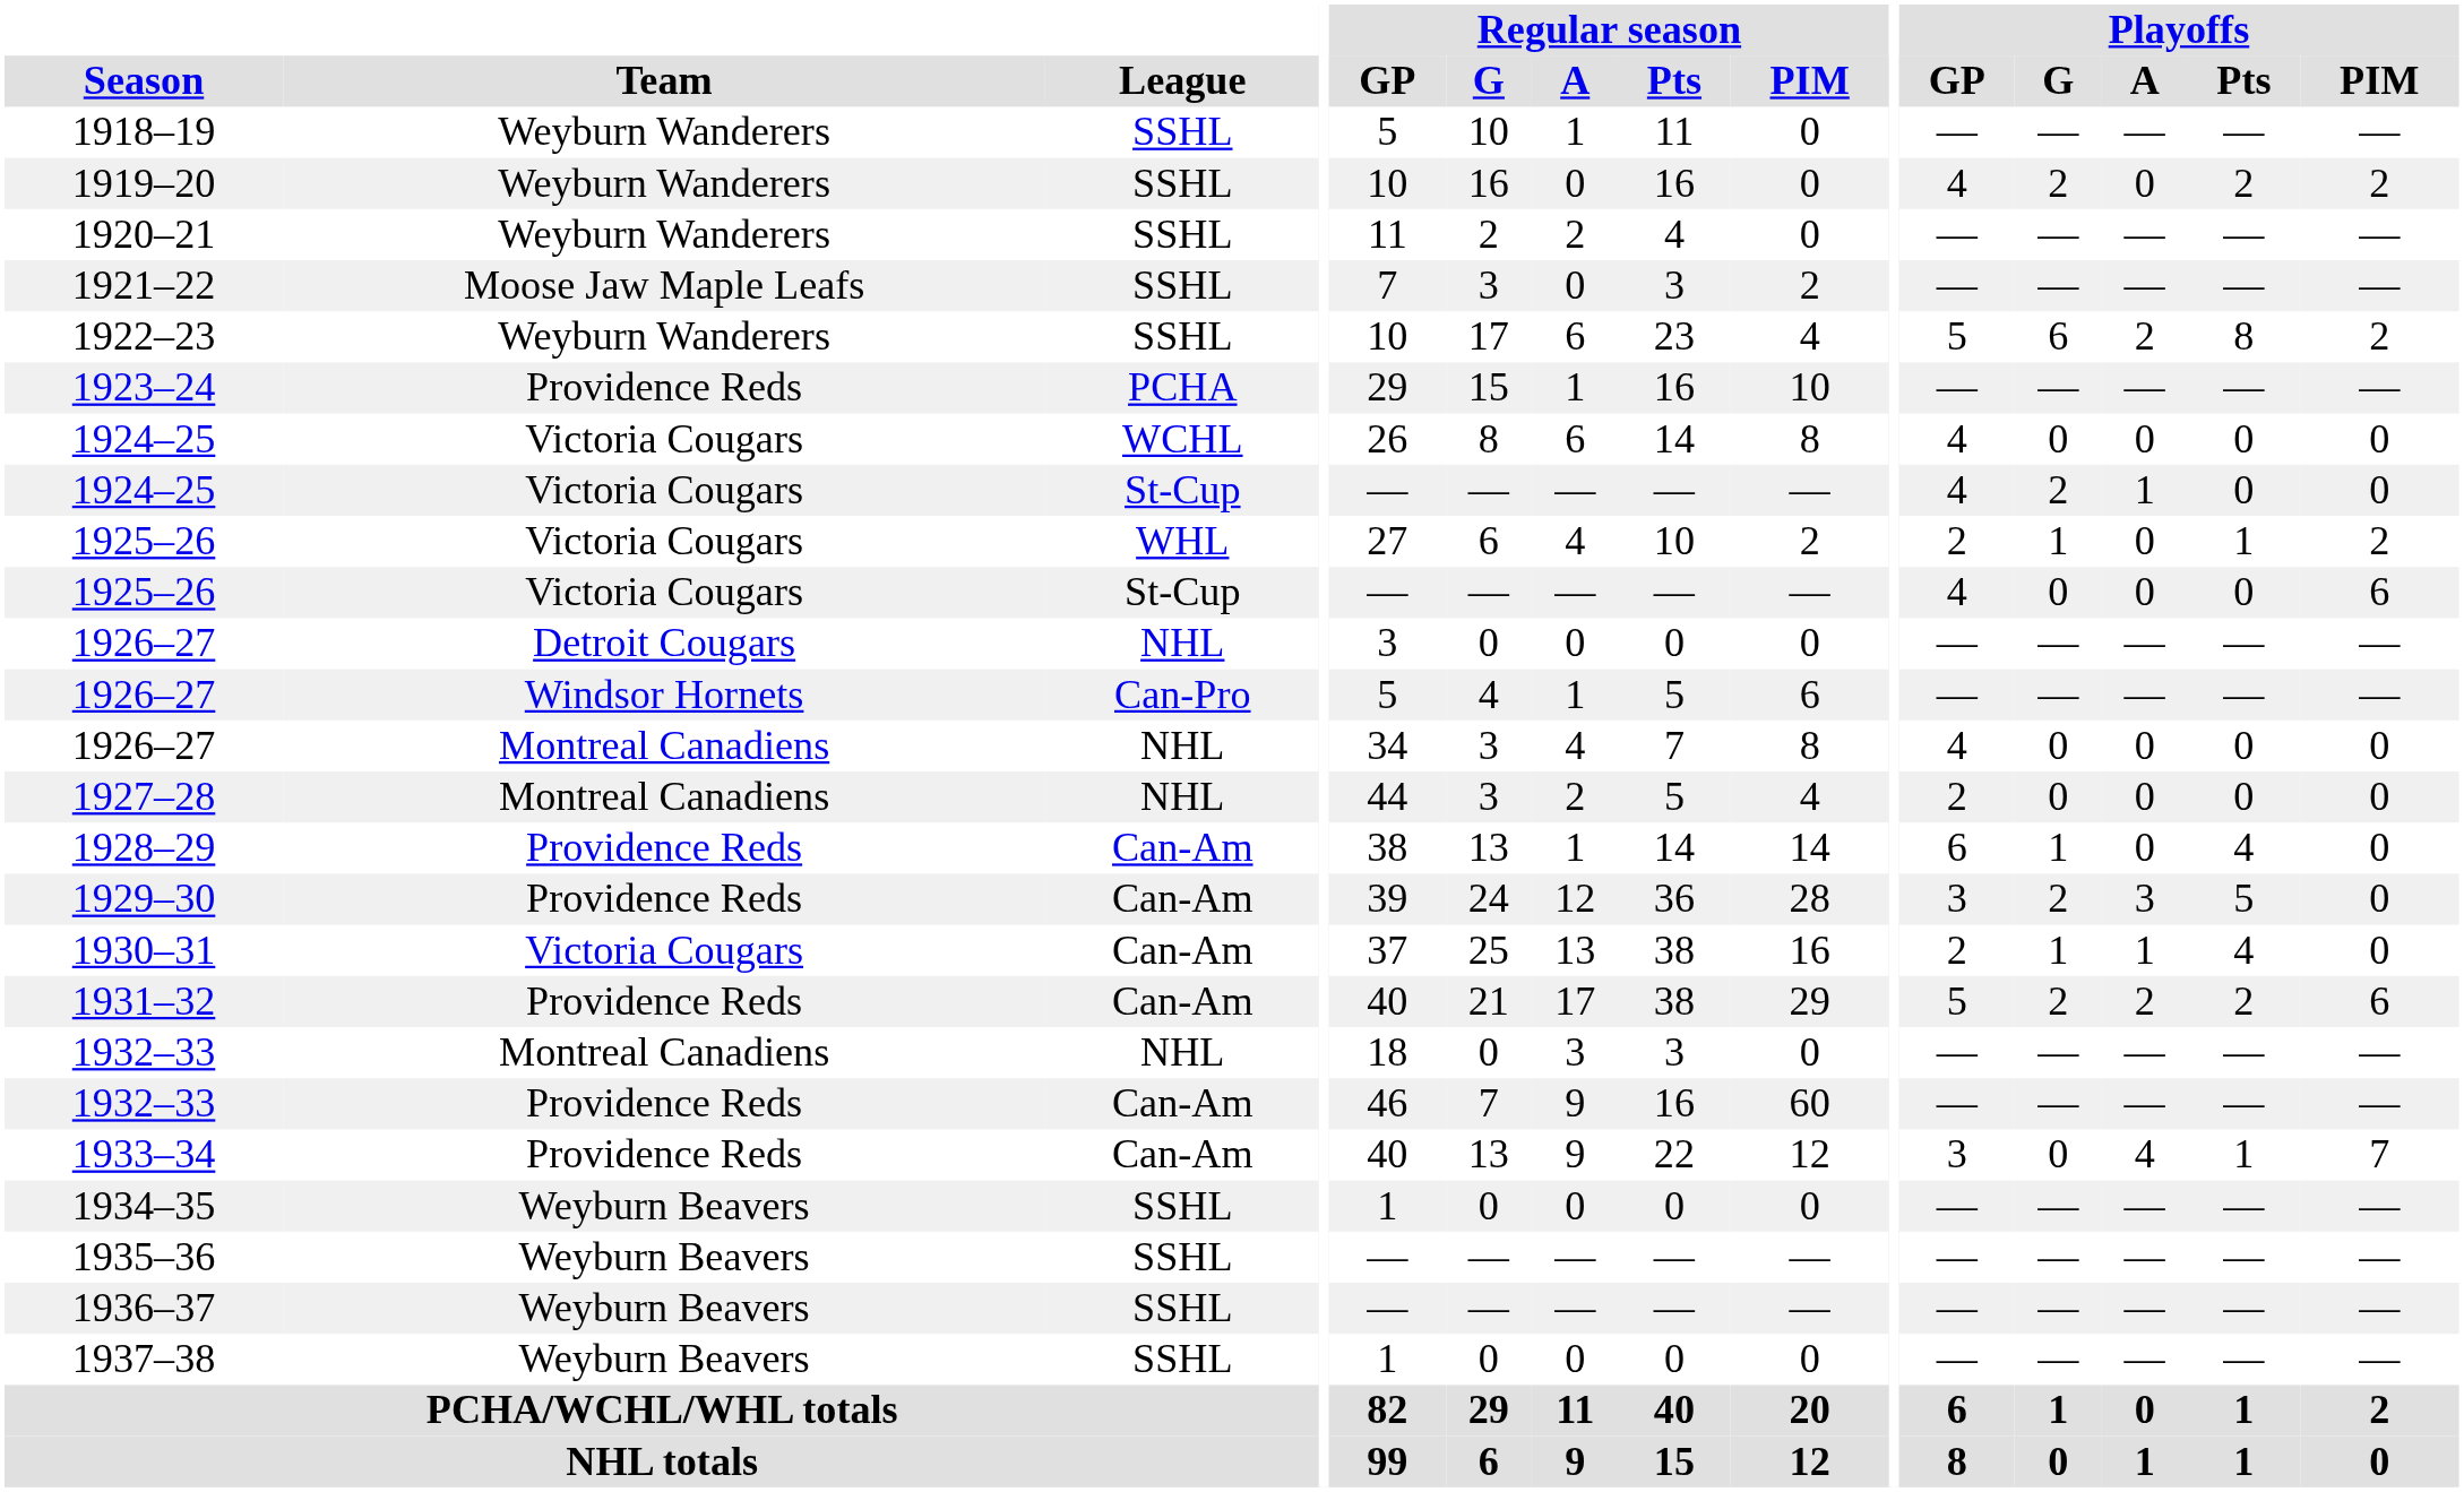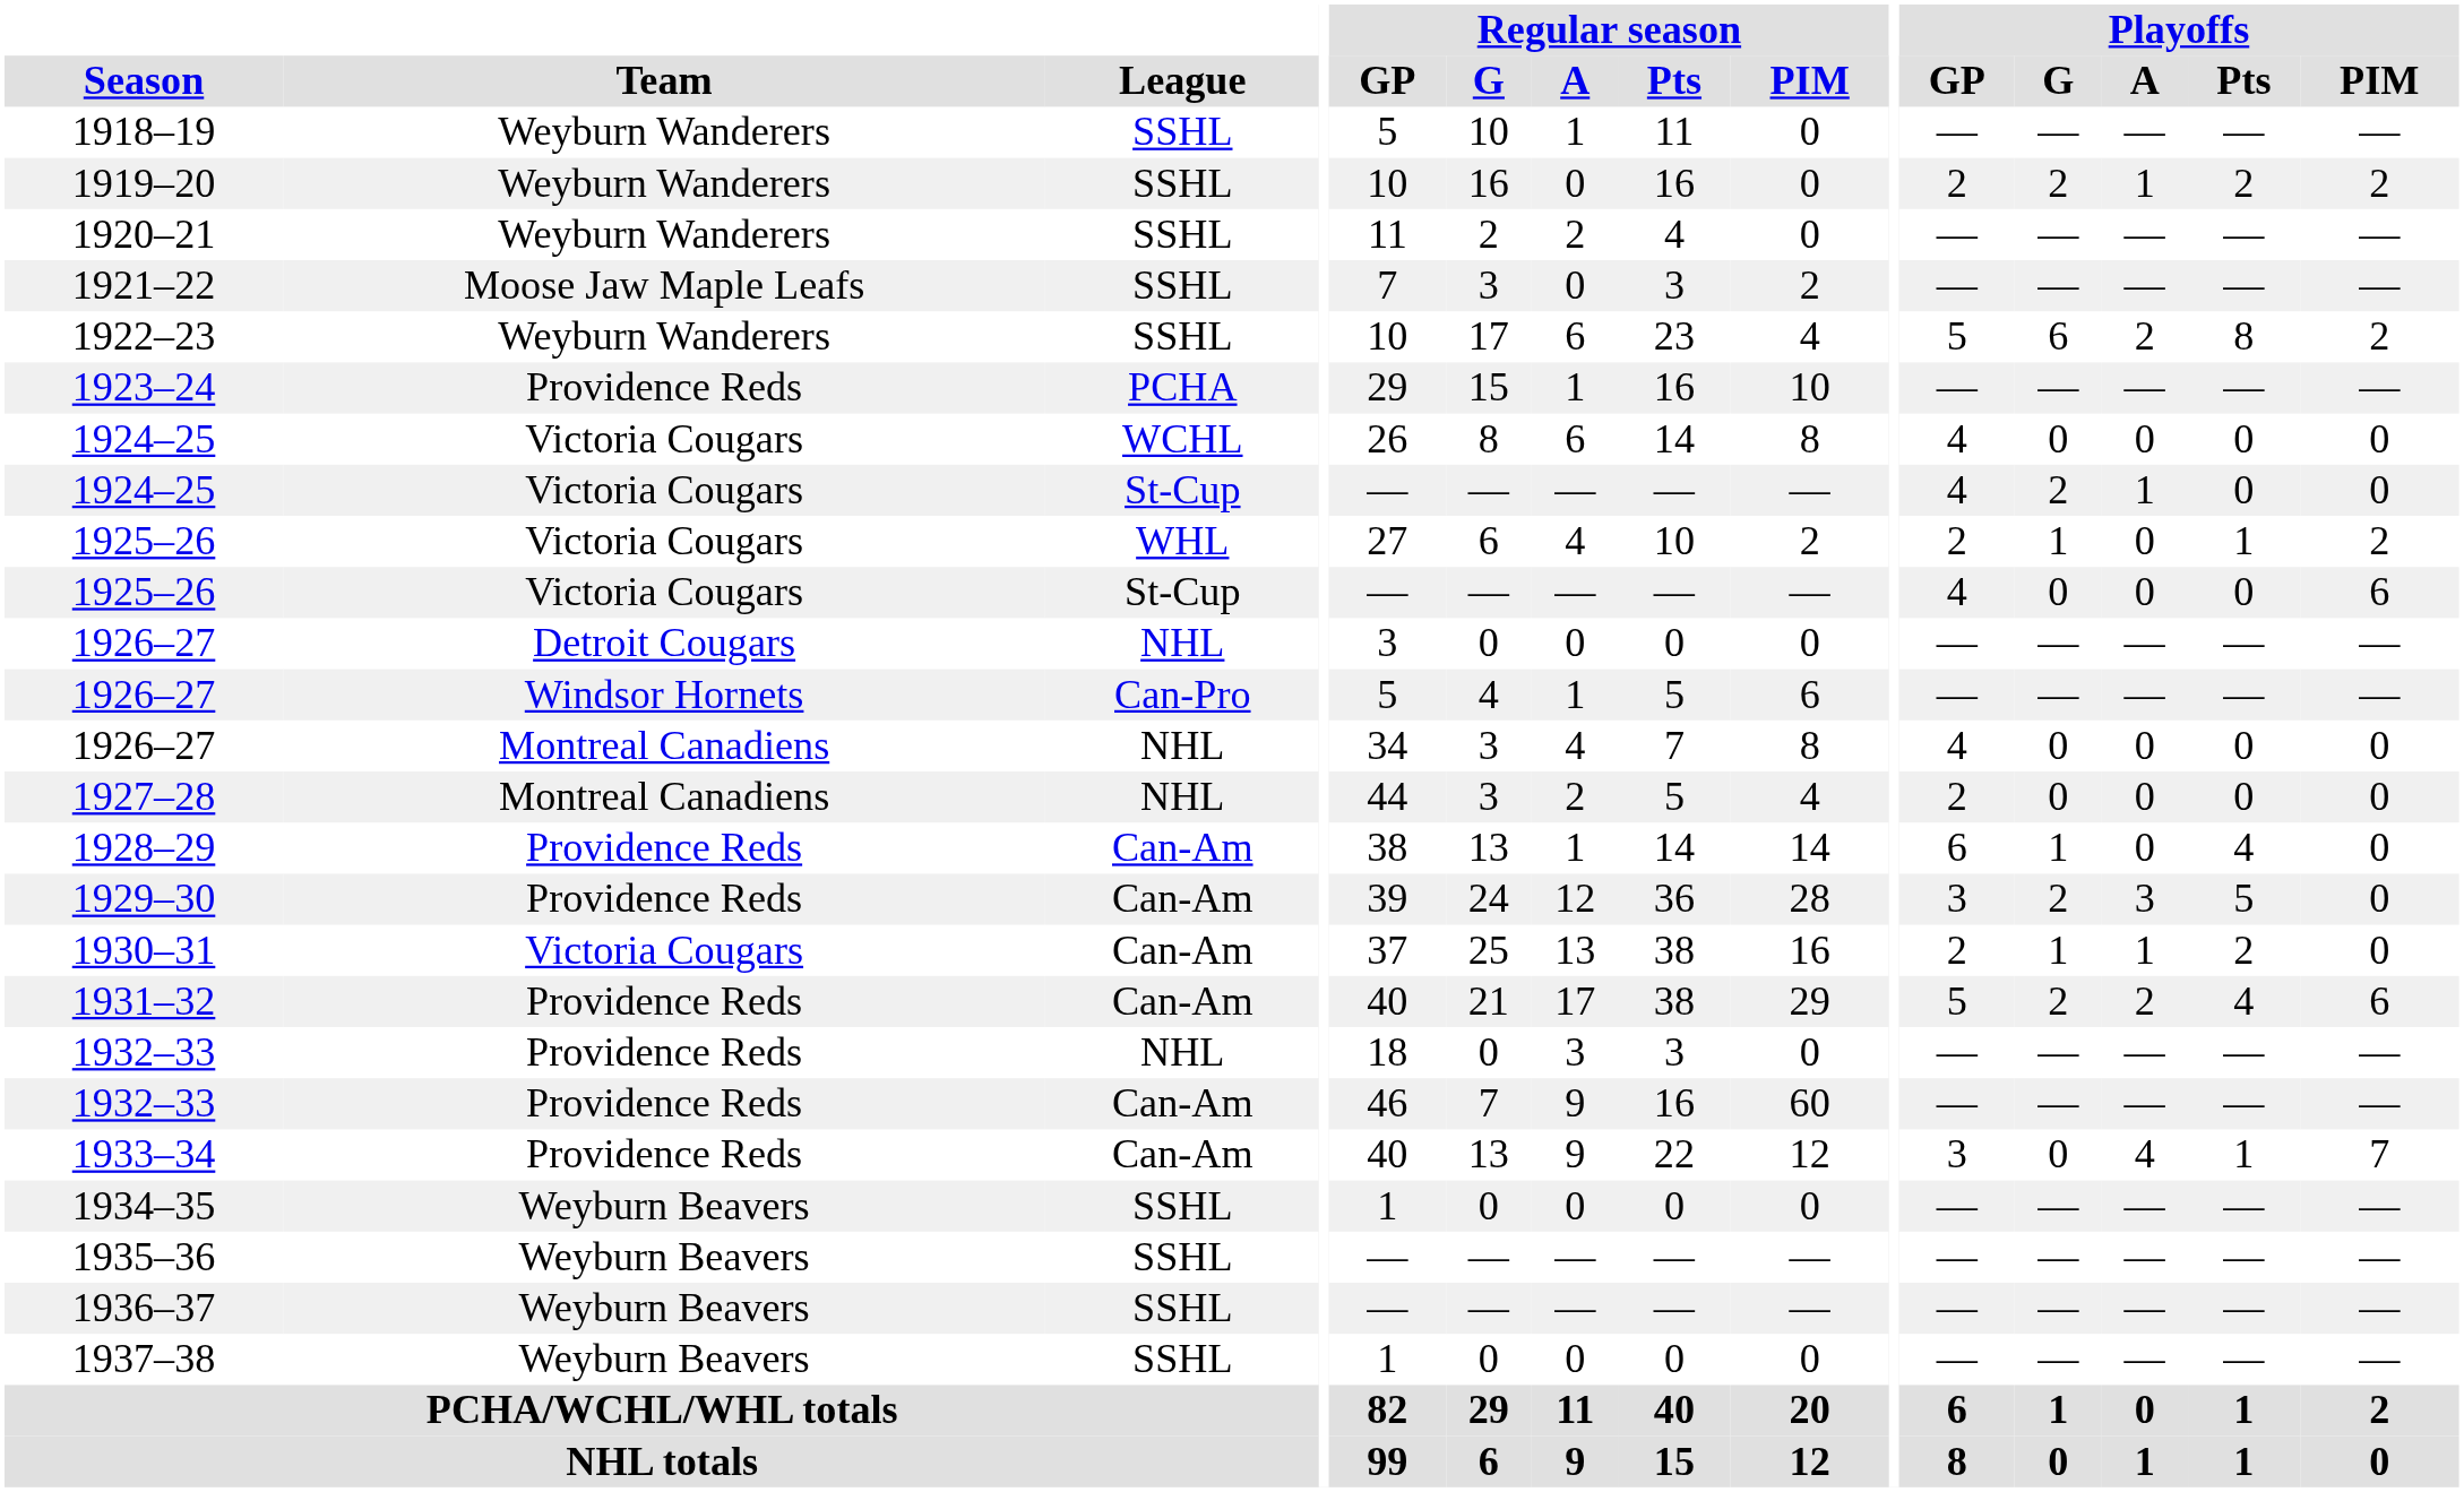1919–20 | Playoffs / GP: 4 -> 2
1919–20 | Playoffs / A: 0 -> 1
1930–31 | Playoffs / Pts: 4 -> 2
1931–32 | Playoffs / Pts: 2 -> 4
1932–33 / NHL | Team: Montreal Canadiens -> Providence Reds
